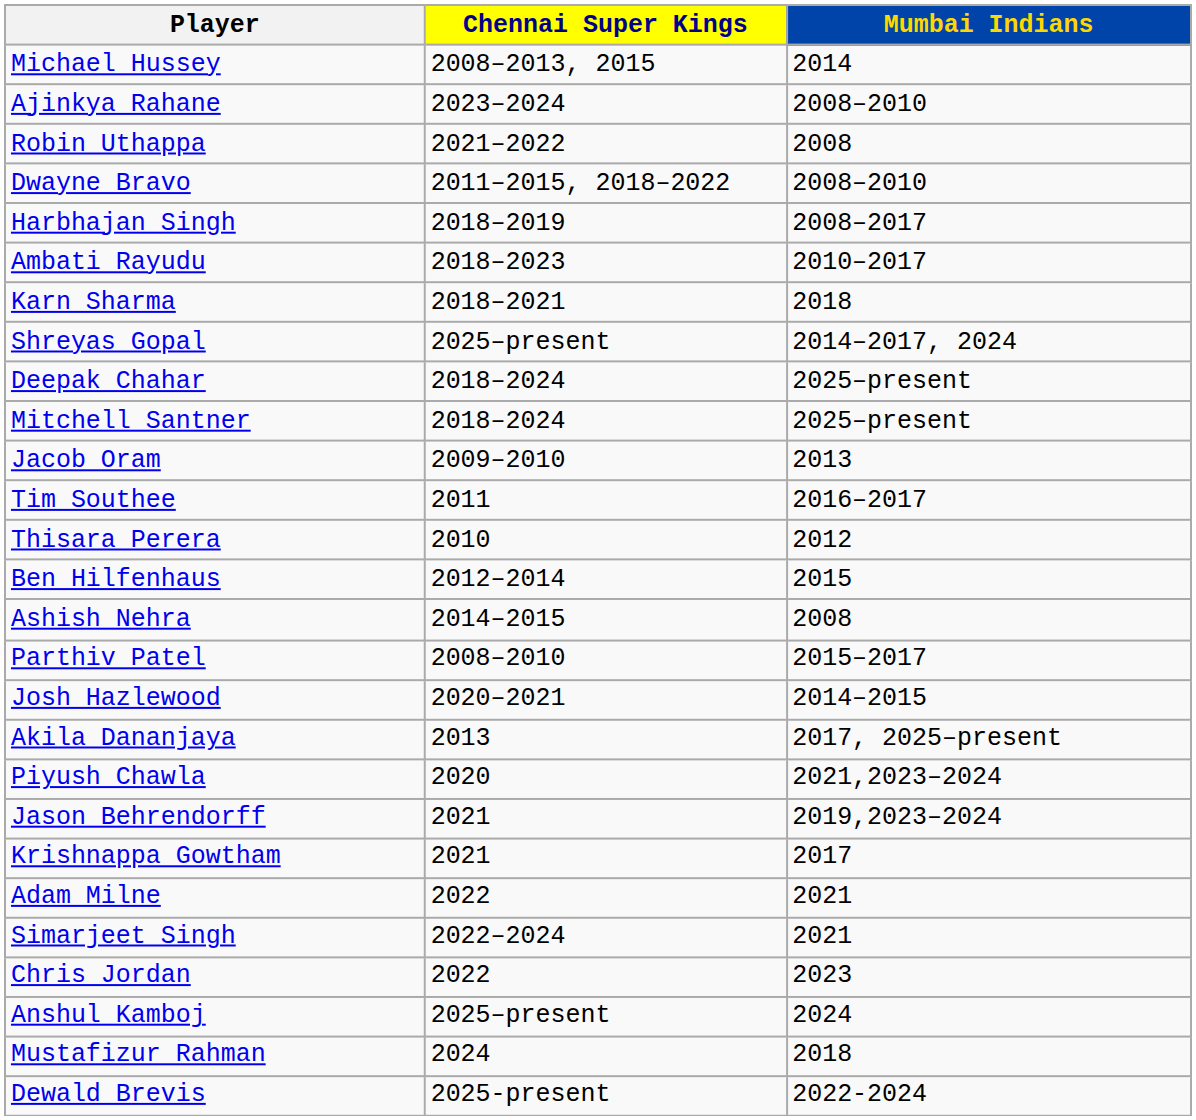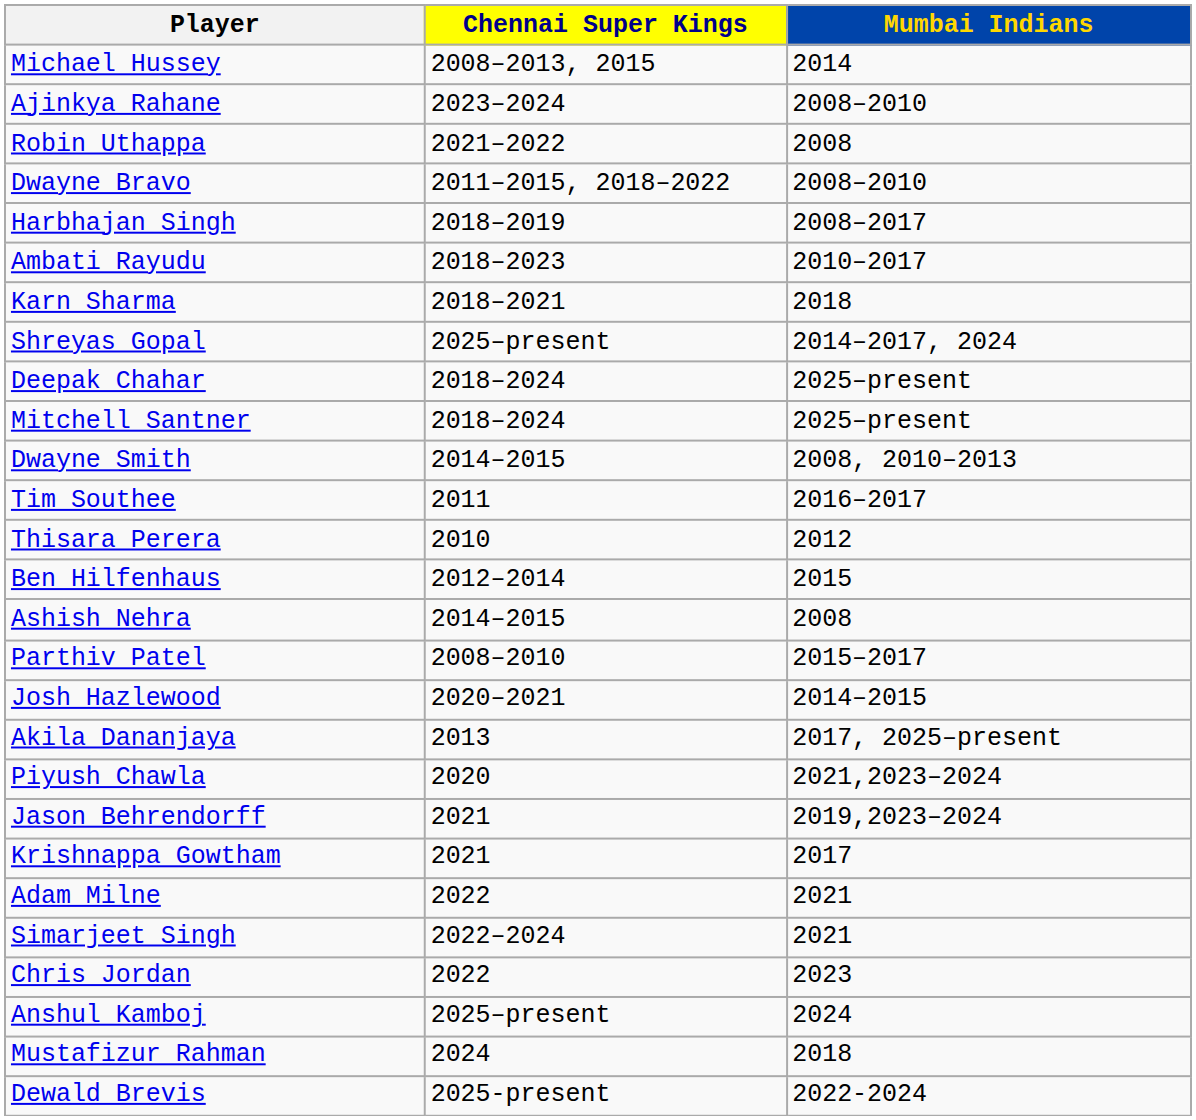- row: Jacob Oram | 2009–2010 | 2013
+ row: Dwayne Smith | 2014–2015 | 2008, 2010–2013
